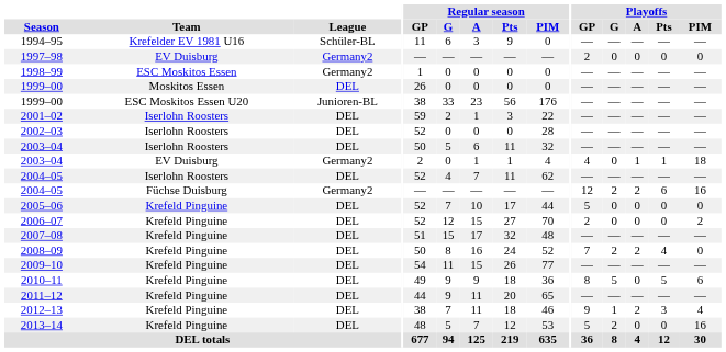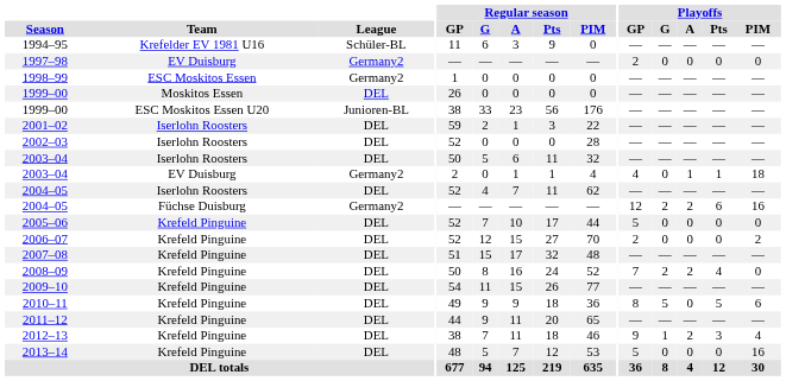2013–14 | Playoffs / G: 2 -> 0
